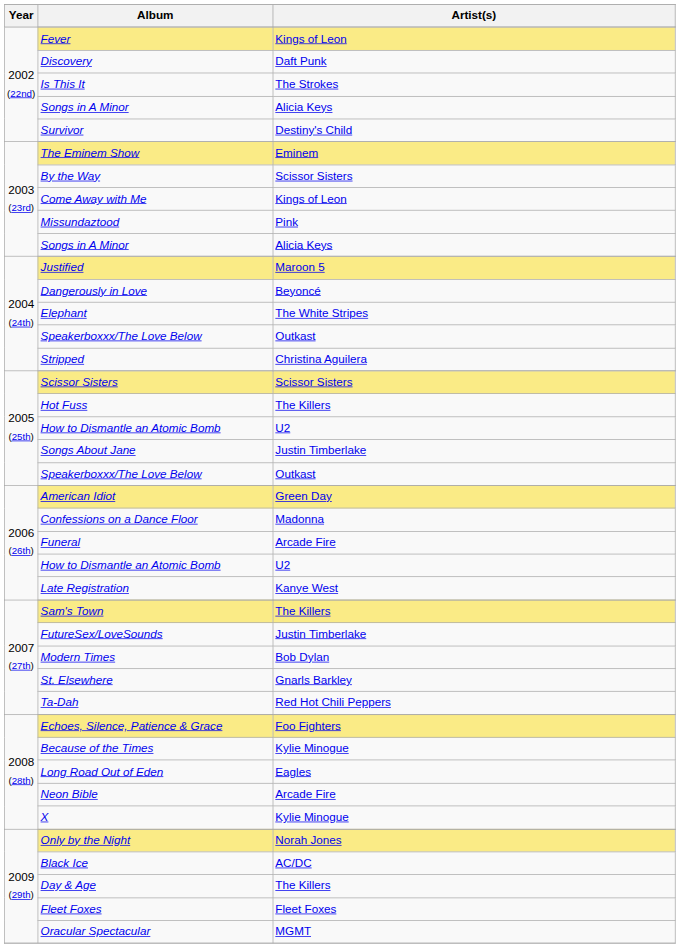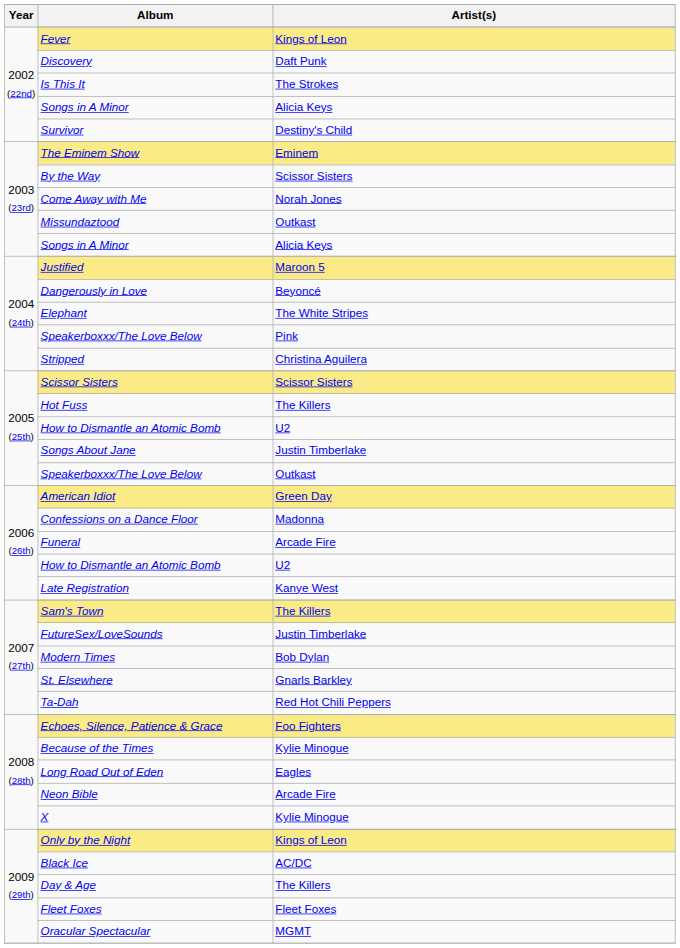Come Away with Me | Artist(s): Kings of Leon -> Norah Jones
Missundaztood | Artist(s): Pink -> Outkast
2004 (24th) / Speakerboxxx/The Love Below | Artist(s): Outkast -> Pink
Only by the Night | Artist(s): Norah Jones -> Kings of Leon
